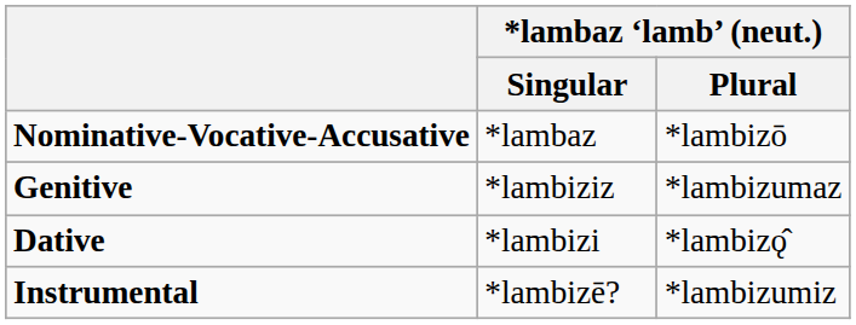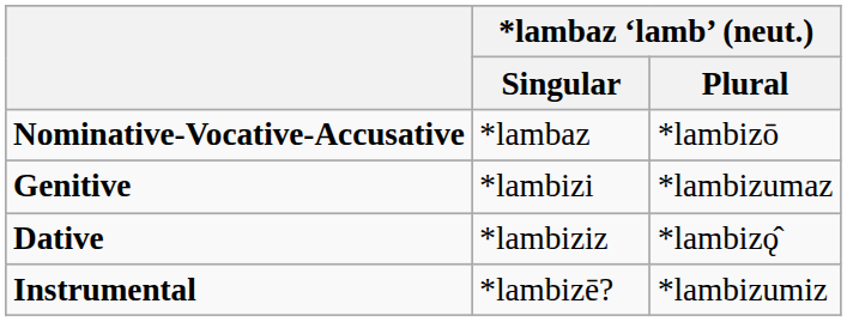Genitive | *lambaz ‘lamb’ (neut.) / Singular: *lambiziz -> *lambizi
Dative | *lambaz ‘lamb’ (neut.) / Singular: *lambizi -> *lambiziz
